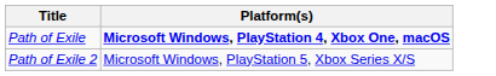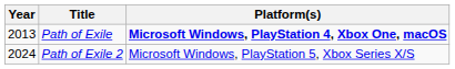+ column: Year | 2013 | 2024
